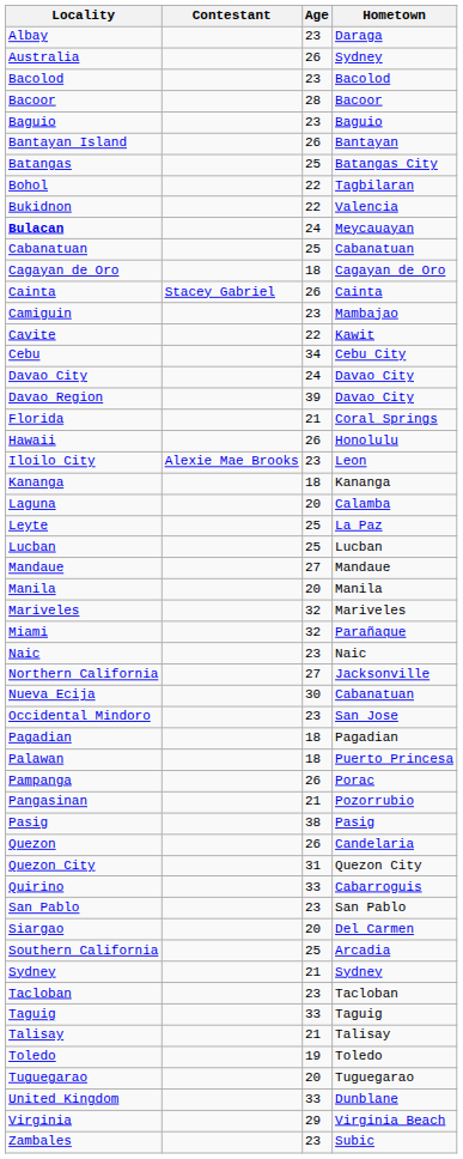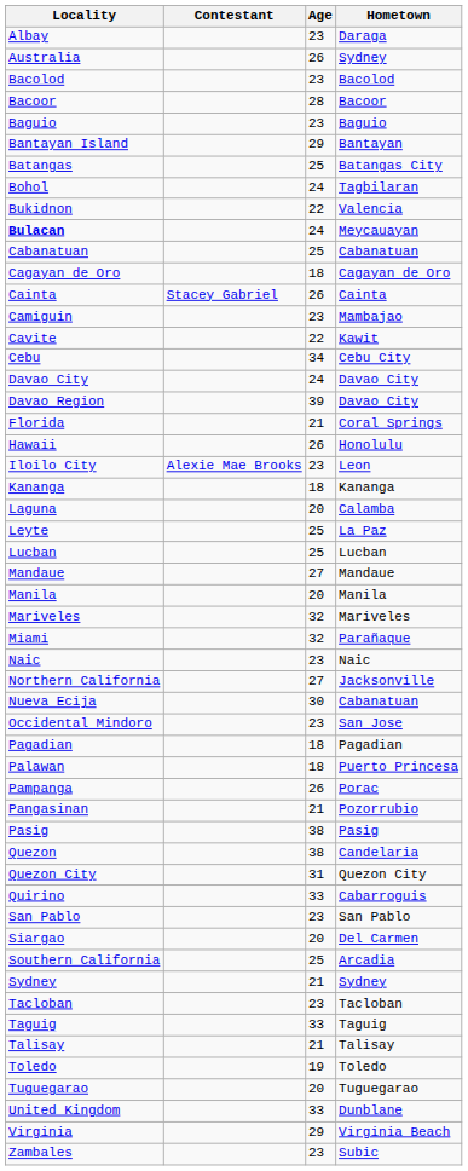Bantayan Island | Age: 26 -> 29
Bohol | Age: 22 -> 24
Quezon | Age: 26 -> 38
